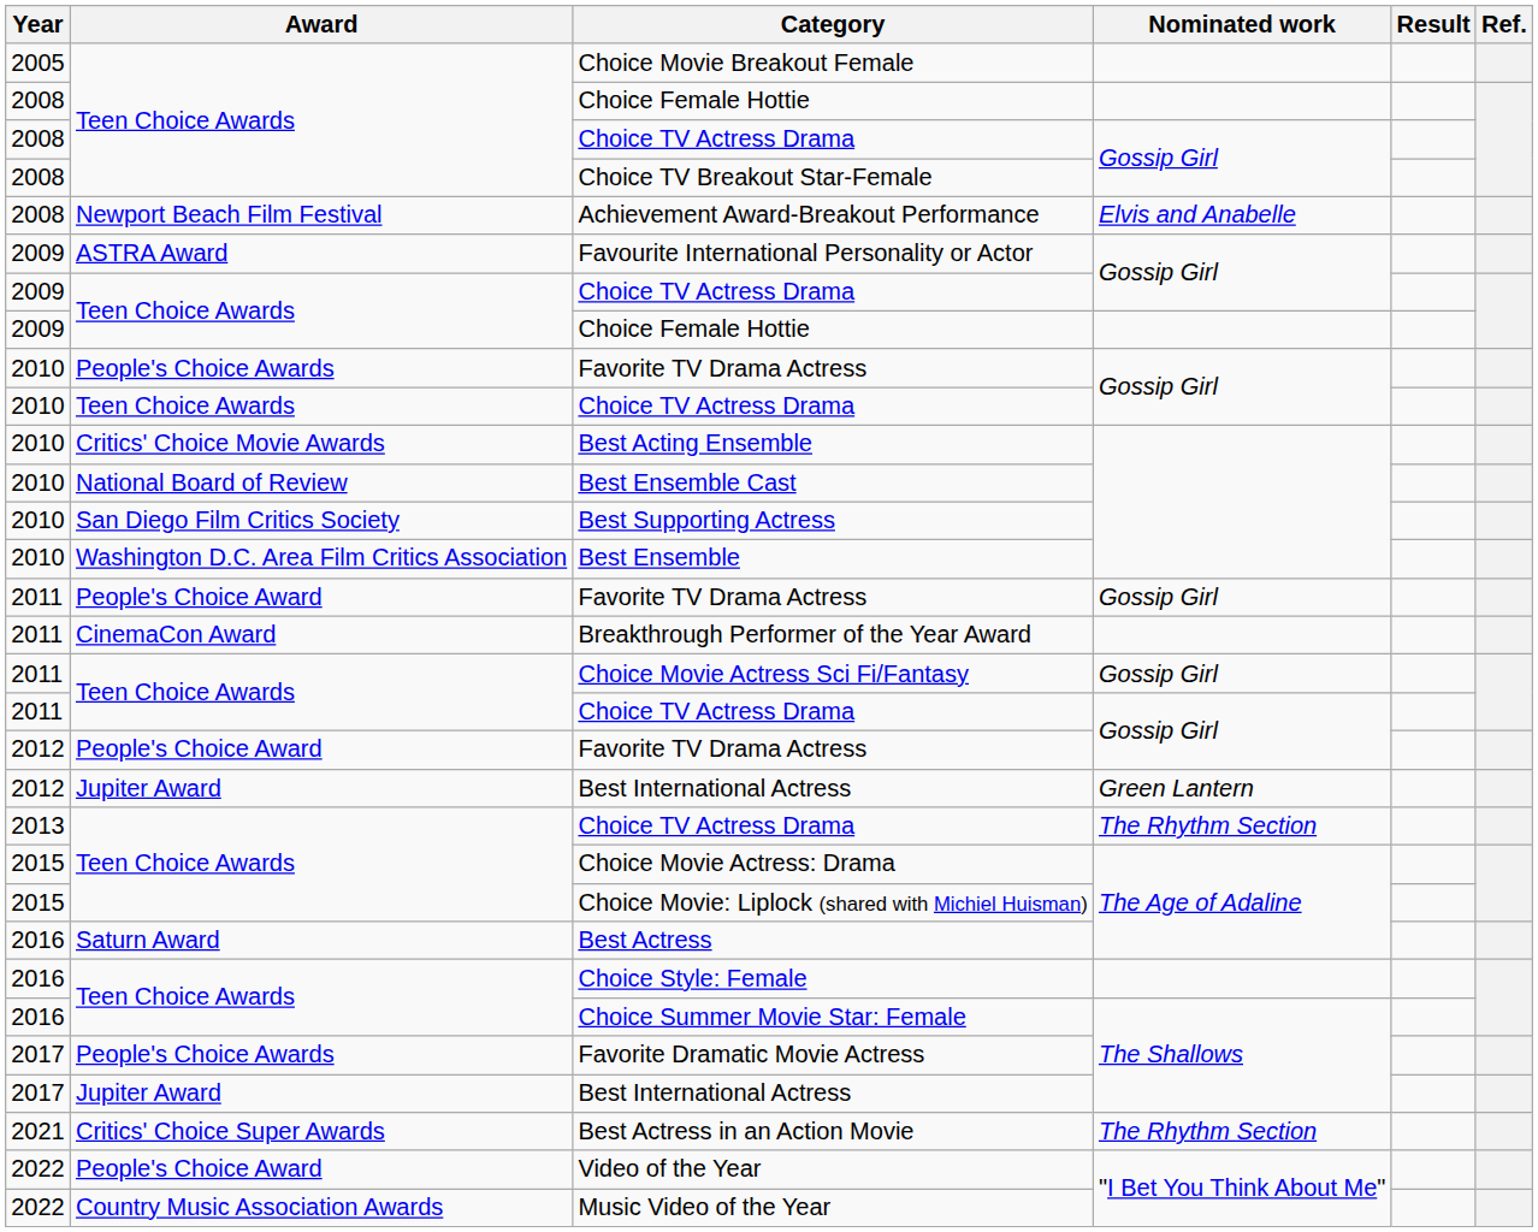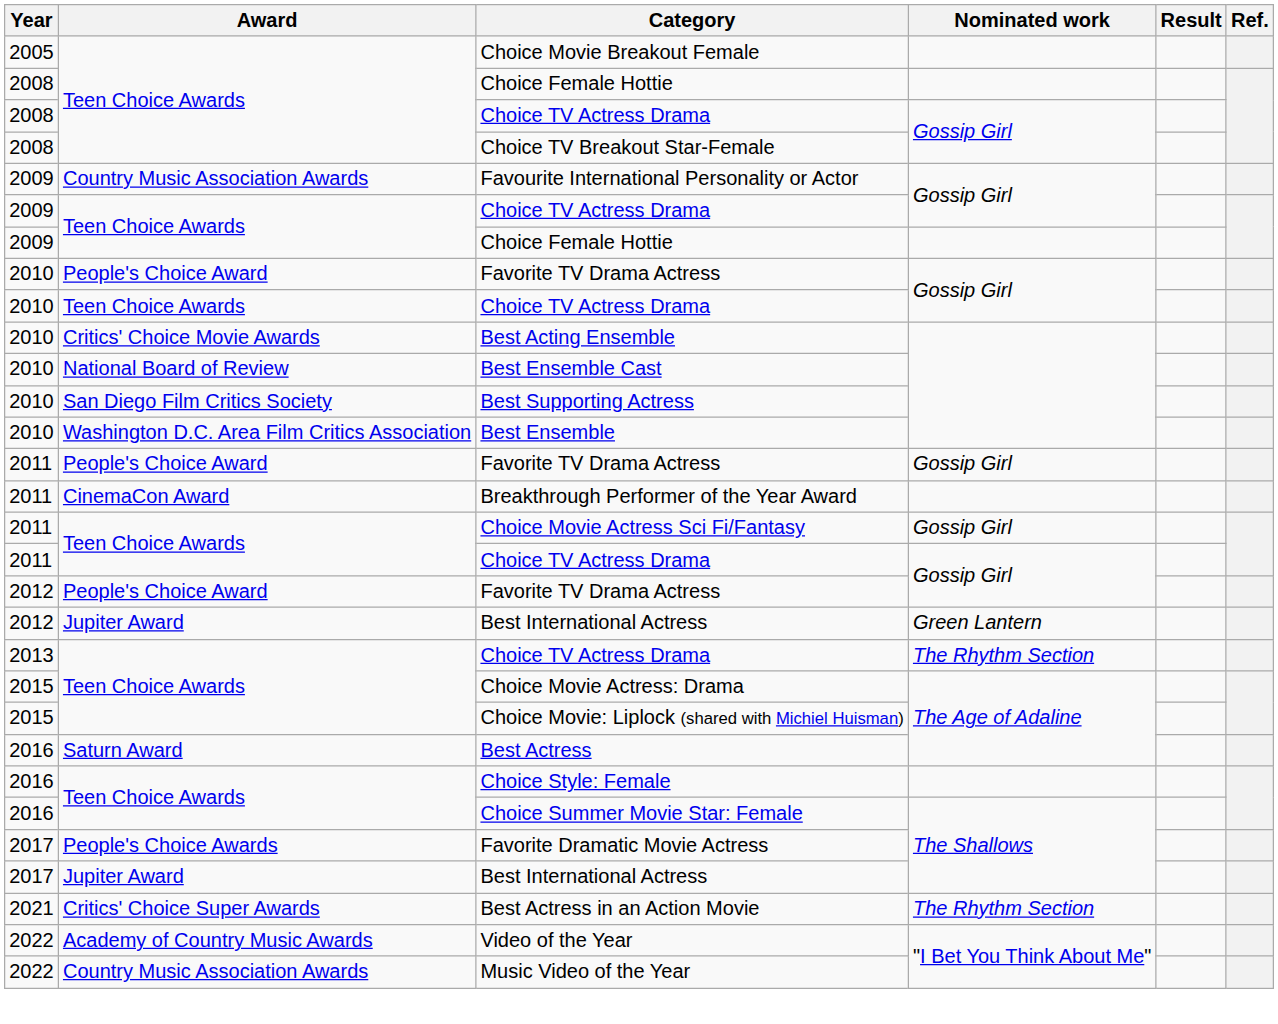- row: 2008 | Newport Beach Film Festival | Achievement Award-Breakout Performance | Elvis and Anabelle
Favourite International Personality or Actor | Award: ASTRA Award -> Country Music Association Awards
2010 / Favorite TV Drama Actress | Award: People's Choice Awards -> People's Choice Award
Video of the Year | Award: People's Choice Award -> Academy of Country Music Awards
